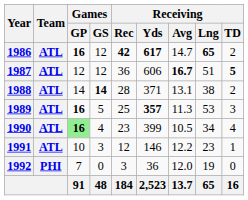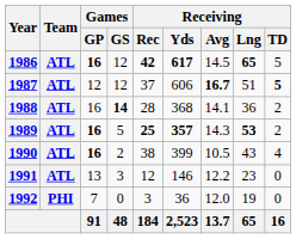1986 | Receiving / Avg: 14.7 -> 14.5
1986 | Receiving / TD: 2 -> 5
1987 | Receiving / Rec: 36 -> 37
1988 | Games / GP: 14 -> 16
1988 | Receiving / Yds: 371 -> 368
1988 | Receiving / Avg: 13.1 -> 14.1
1988 | Receiving / Lng: 38 -> 36
1989 | Receiving / Rec: normal -> bold
1989 | Receiving / Avg: 11.3 -> 14.3
1989 | Receiving / Lng: normal -> bold
1989 | Receiving / TD: 3 -> 2
1990 | Games / GP: lightgreen background -> no background
1990 | Games / GS: 4 -> 2
1990 | Receiving / Rec: 23 -> 38
1990 | Receiving / Lng: 34 -> 43
1991 | Games / GP: 10 -> 13
1991 | Receiving / TD: 1 -> 0
